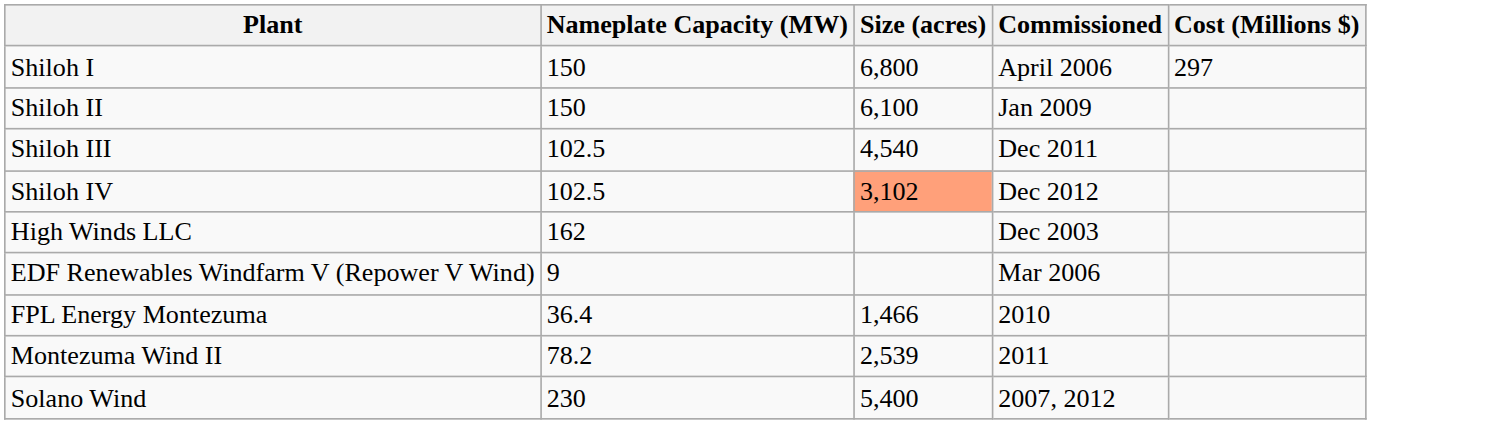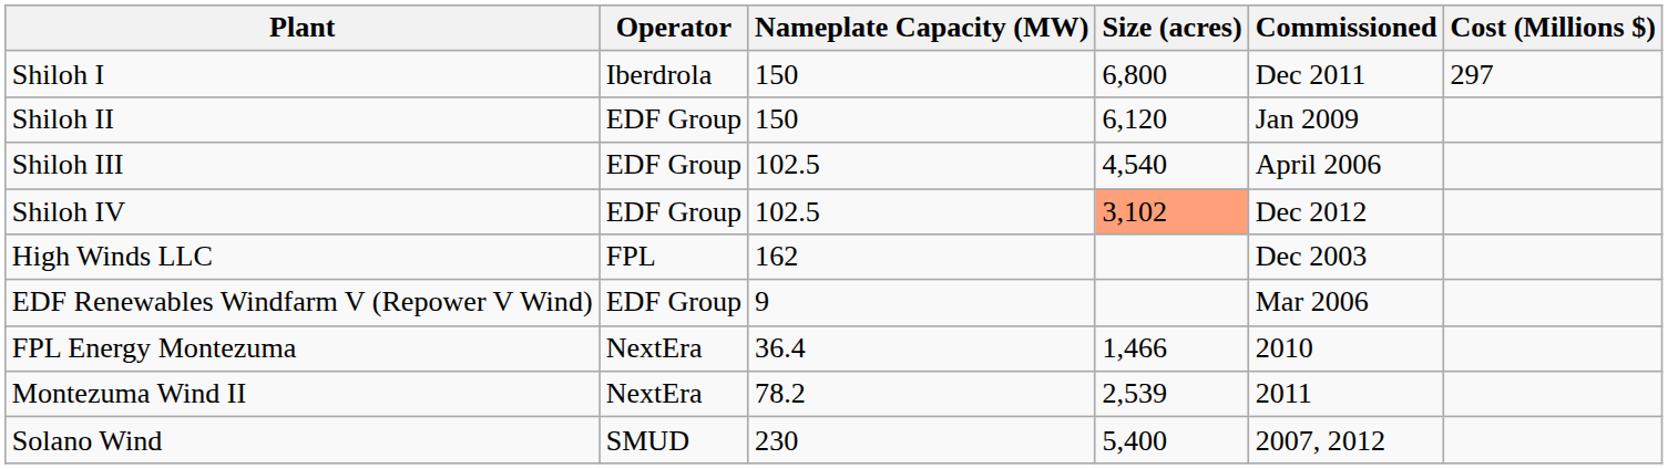+ column: Operator | Iberdrola | EDF Group | EDF Group | EDF Group | FPL | EDF Group | NextEra | NextEra | SMUD
Shiloh I | Commissioned: April 2006 -> Dec 2011
Shiloh II | Size (acres): 6,100 -> 6,120
Shiloh III | Commissioned: Dec 2011 -> April 2006
